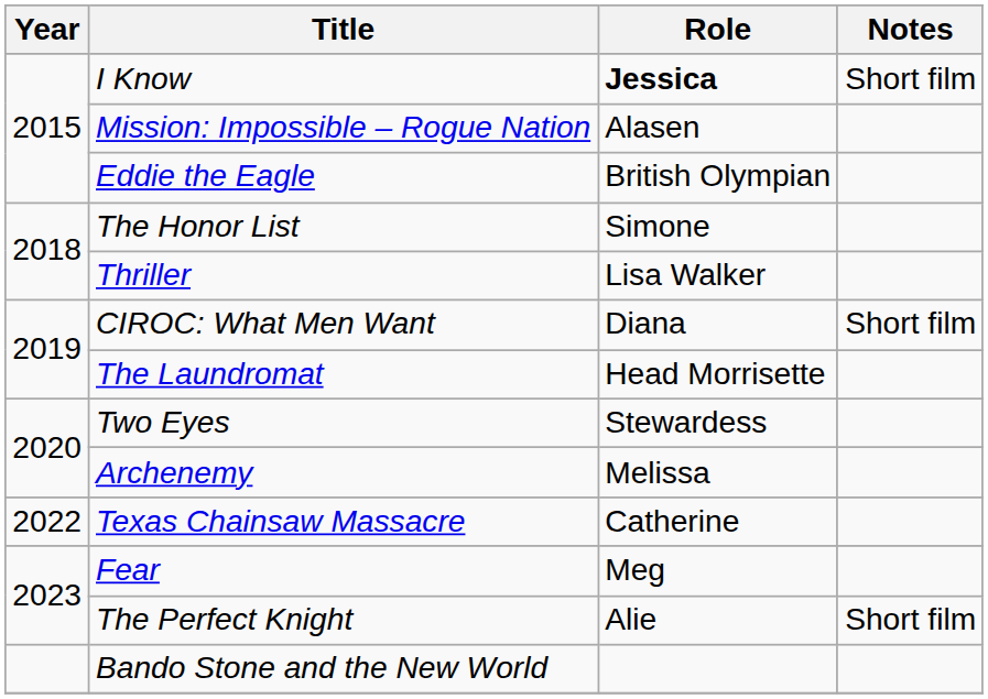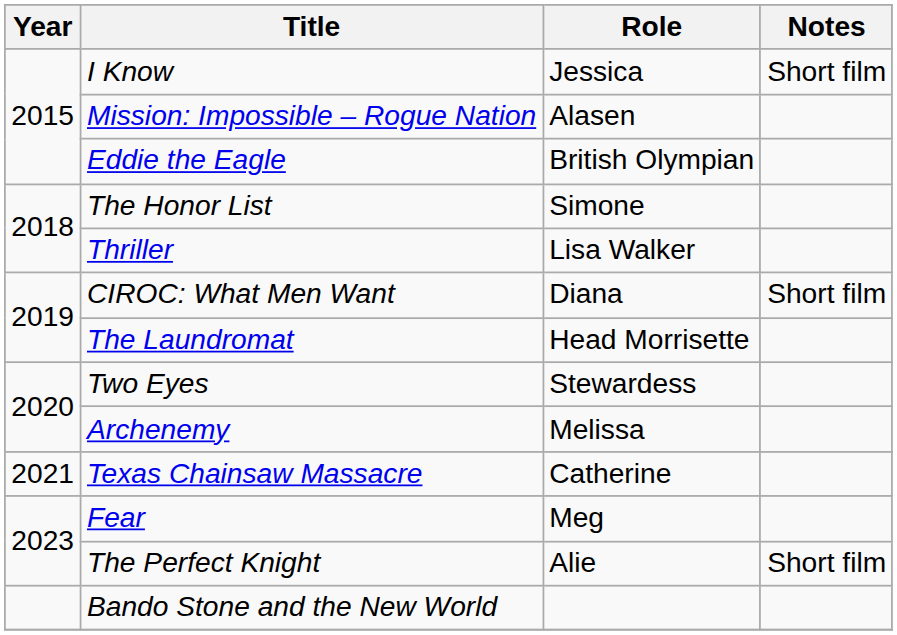I Know | Role: bold -> normal
Texas Chainsaw Massacre | Year: 2022 -> 2021
